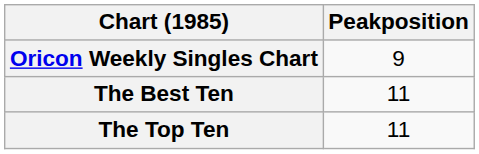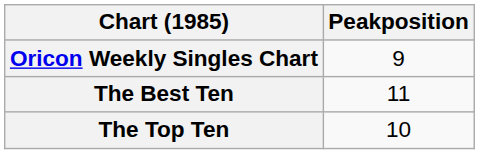The Top Ten | Peakposition: 11 -> 10
